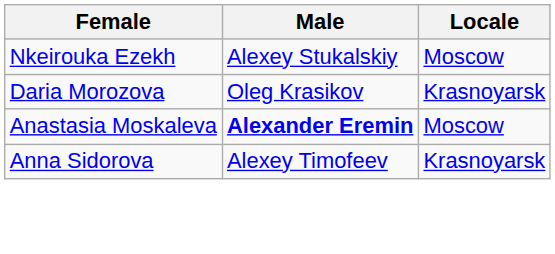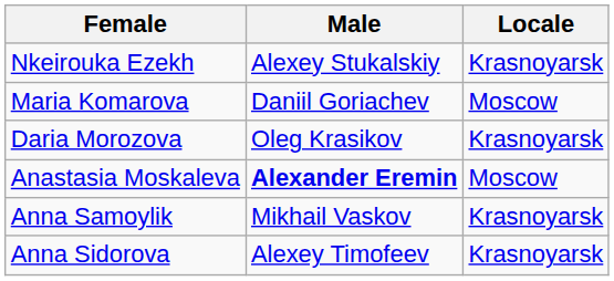Nkeirouka Ezekh | Locale: Moscow -> Krasnoyarsk
+ row: Maria Komarova | Daniil Goriachev | Moscow
+ row: Anna Samoylik | Mikhail Vaskov | Krasnoyarsk
